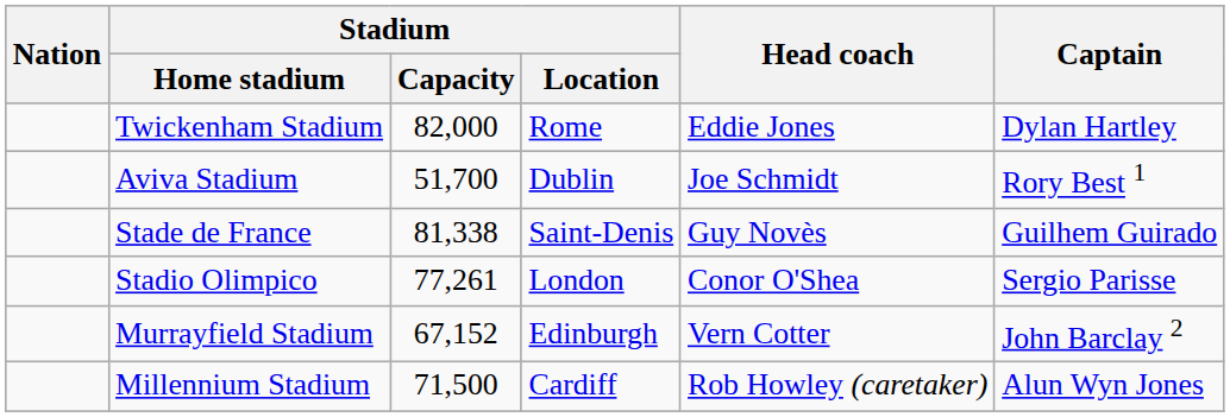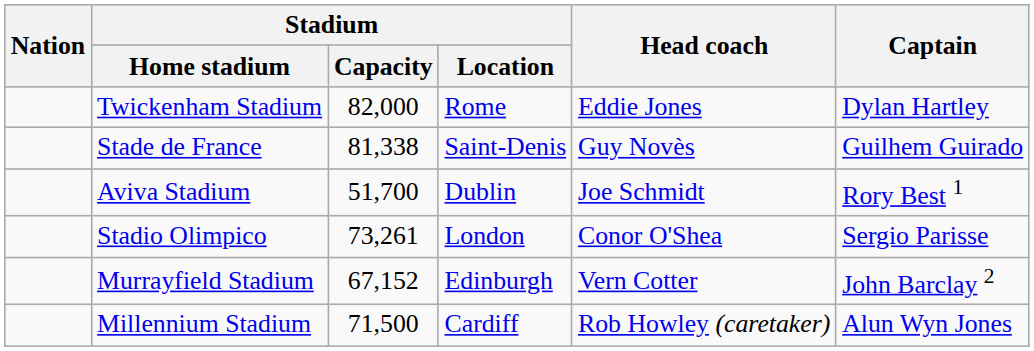rows swapped: Stade de France <-> Aviva Stadium
Stadio Olimpico | Stadium / Capacity: 77,261 -> 73,261
